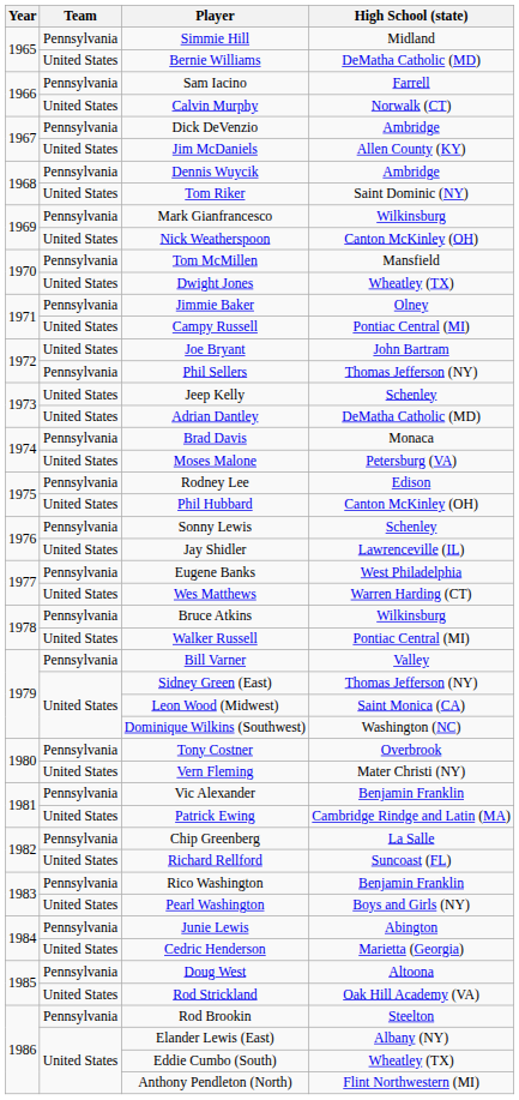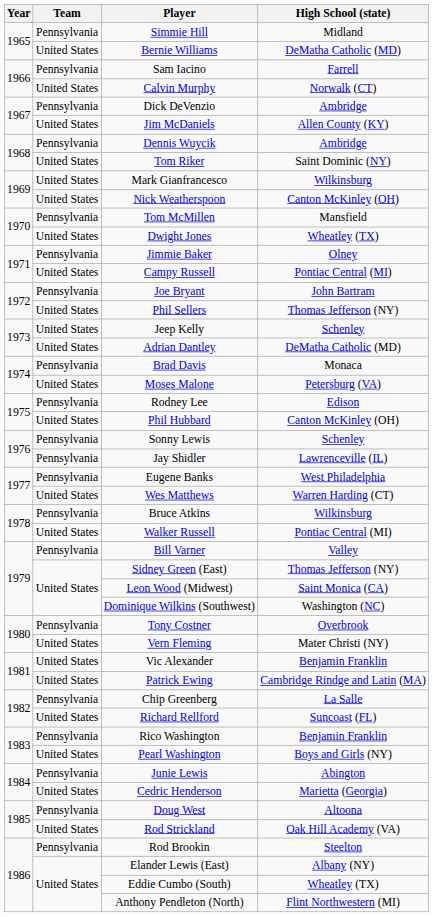Mark Gianfrancesco | Team: Pennsylvania -> United States
Joe Bryant | Team: United States -> Pennsylvania
Phil Sellers | Team: Pennsylvania -> United States
Jay Shidler | Team: United States -> Pennsylvania
Vic Alexander | Team: Pennsylvania -> United States
